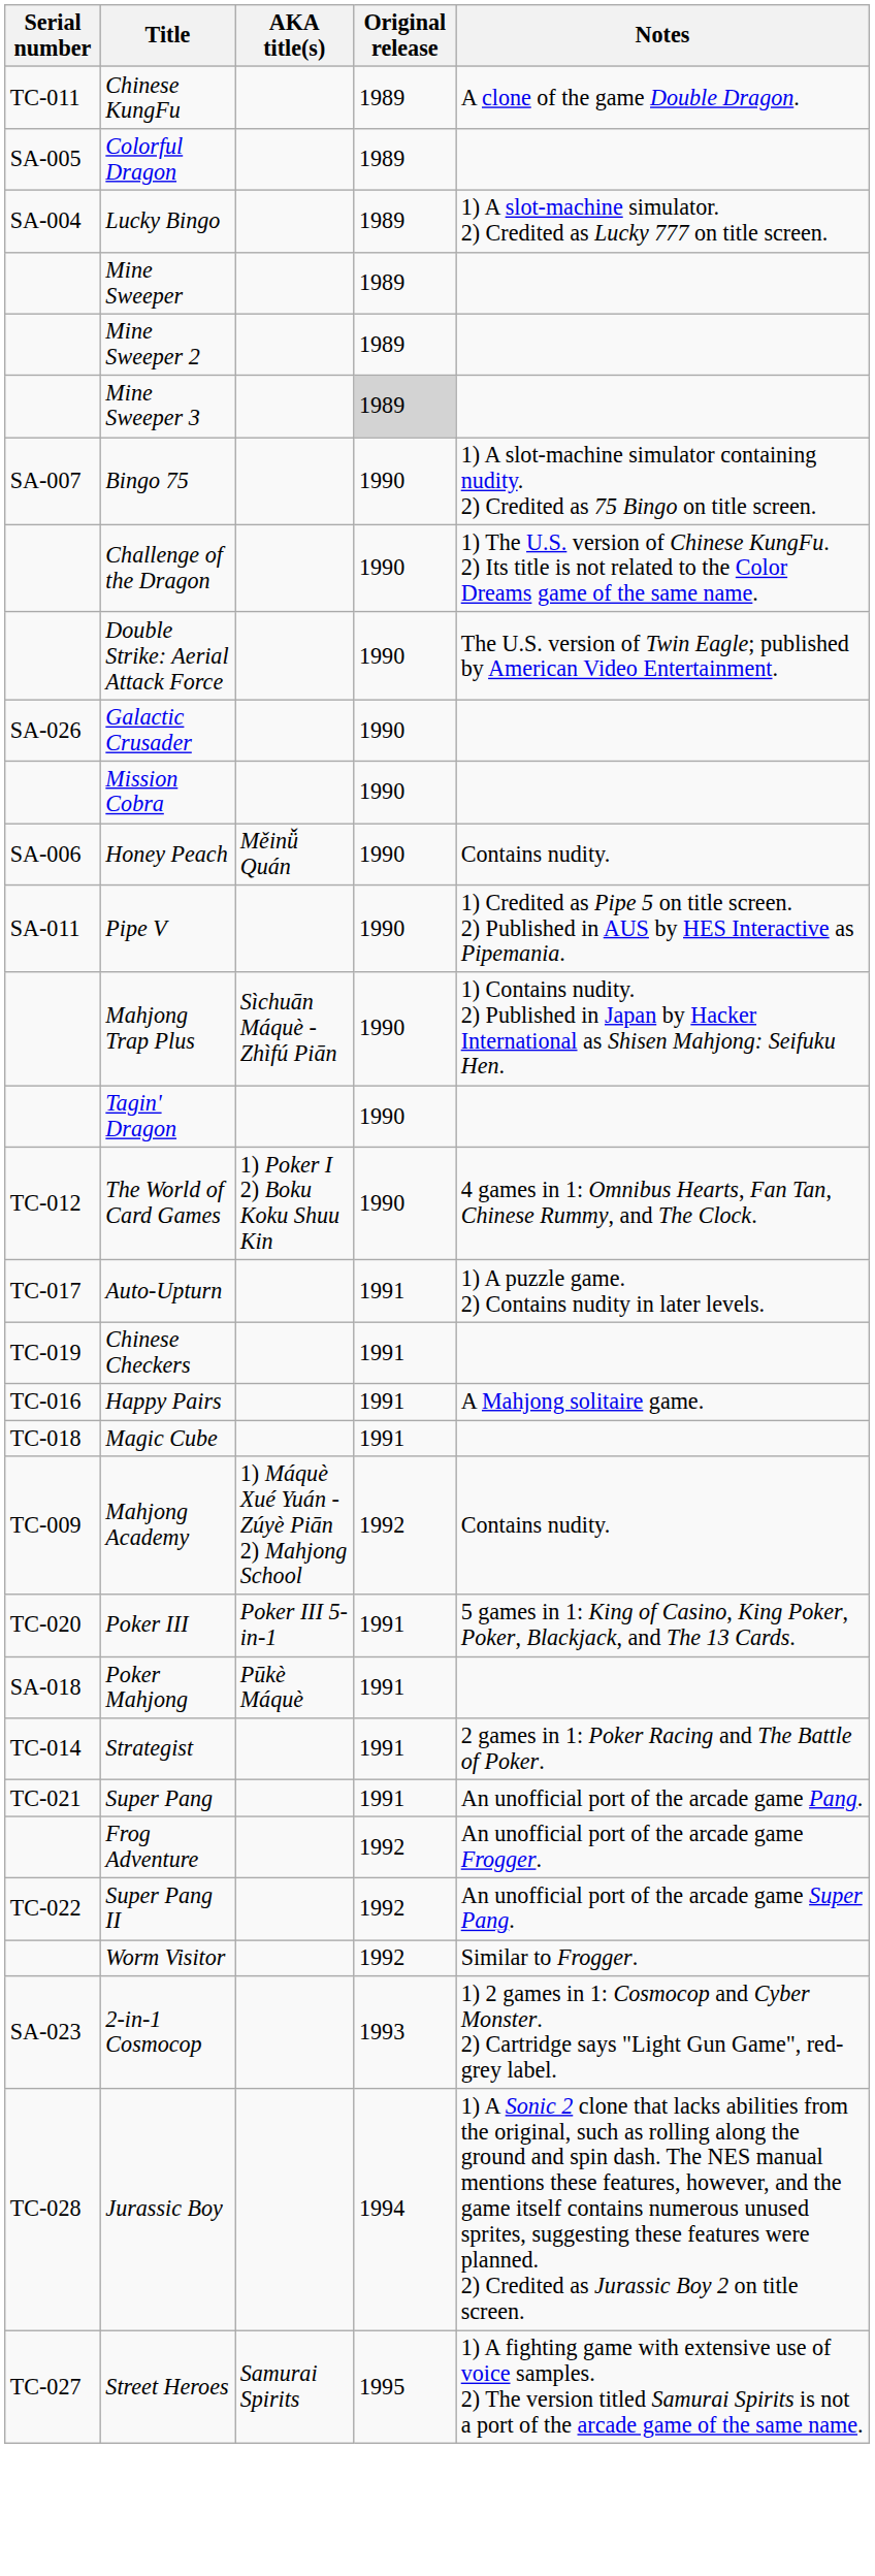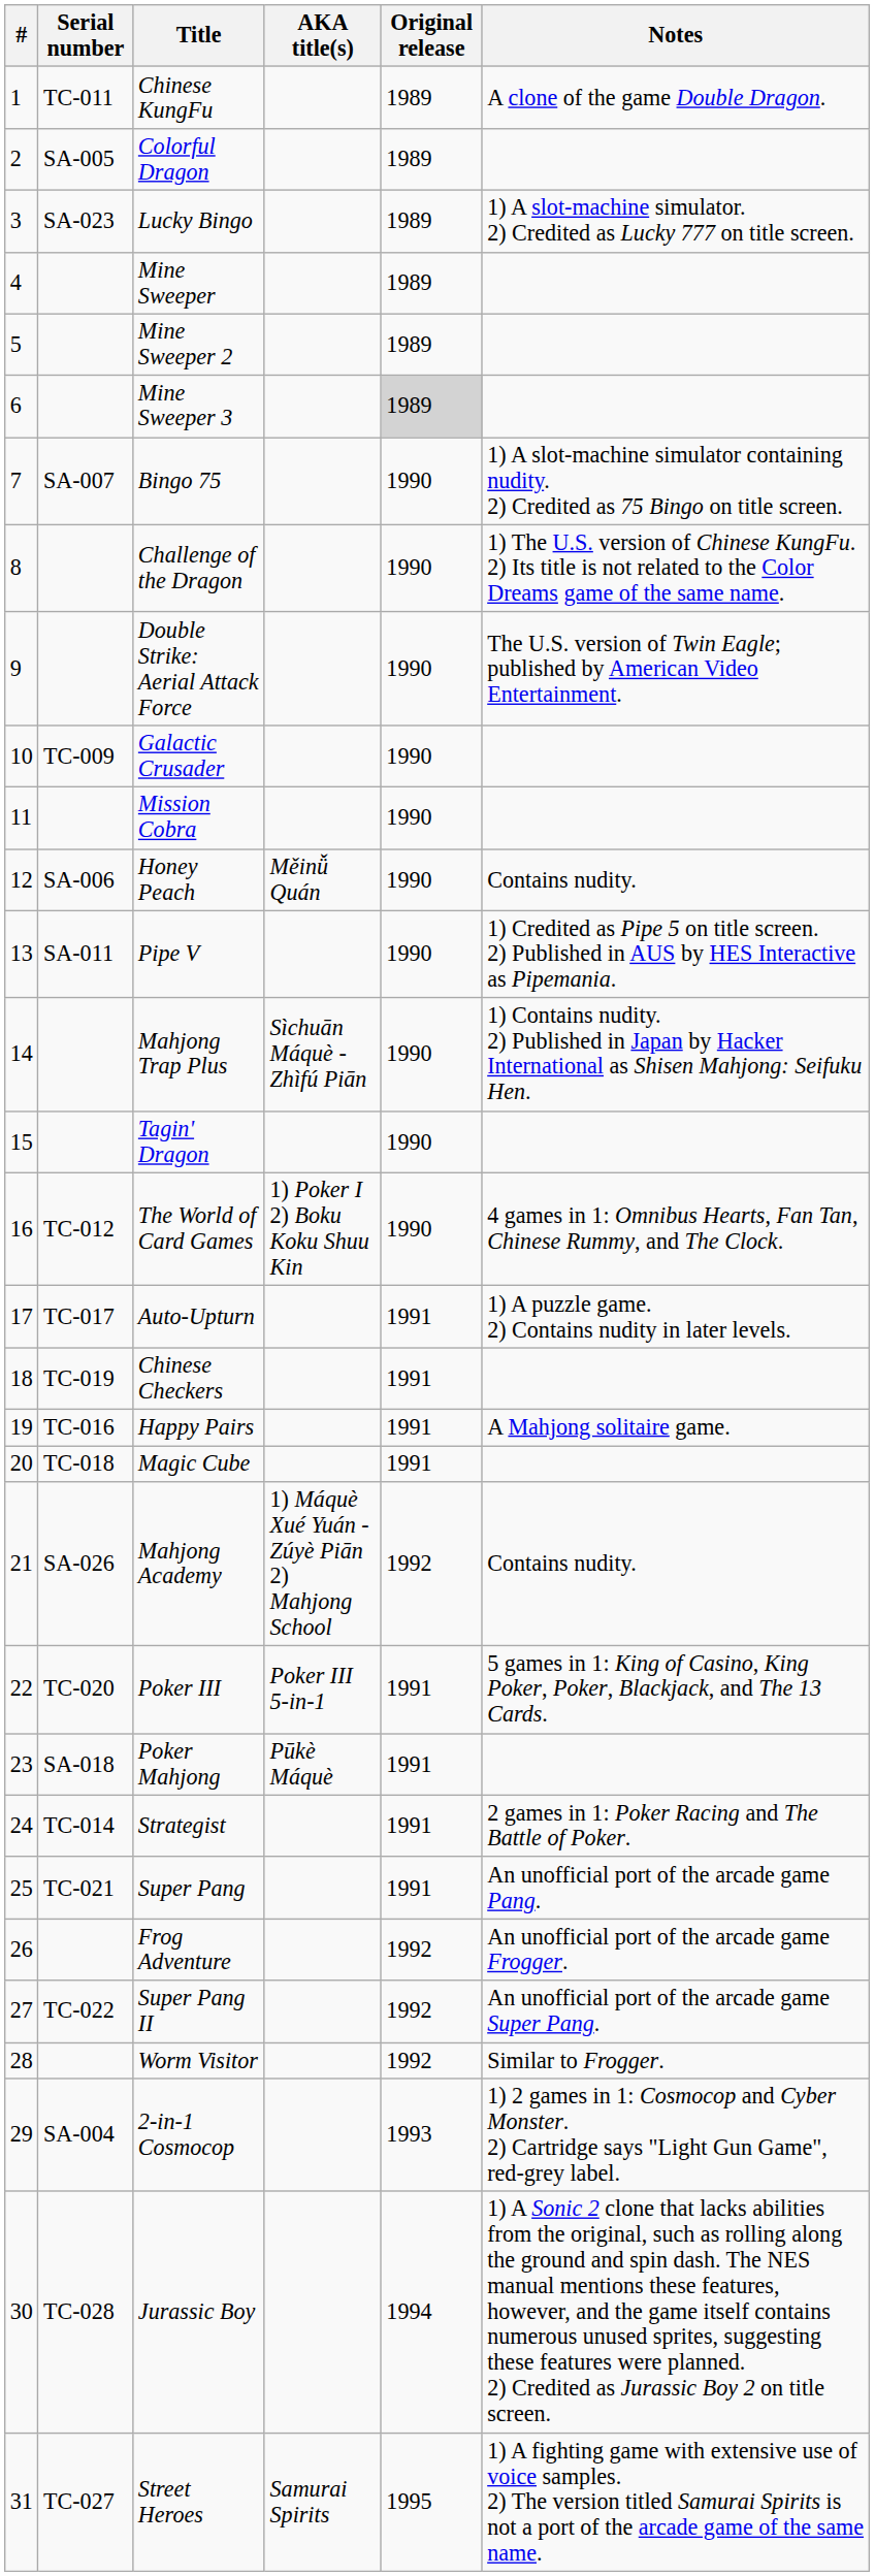+ column: # | 1 | 2 | 3 | 4 | 5 | 6 | 7 | 8 | 9 | 10 | 11 | 12 | 13 | 14 | 15 | 16 | 17 | 18 | 19 | 20 | 21 | 22 | 23 | 24 | 25 | 26 | 27 | 28 | 29 | 30 | 31
Lucky Bingo | Serial number: SA-004 -> SA-023
Galactic Crusader | Serial number: SA-026 -> TC-009
Mahjong Academy | Serial number: TC-009 -> SA-026
2-in-1 Cosmocop | Serial number: SA-023 -> SA-004
